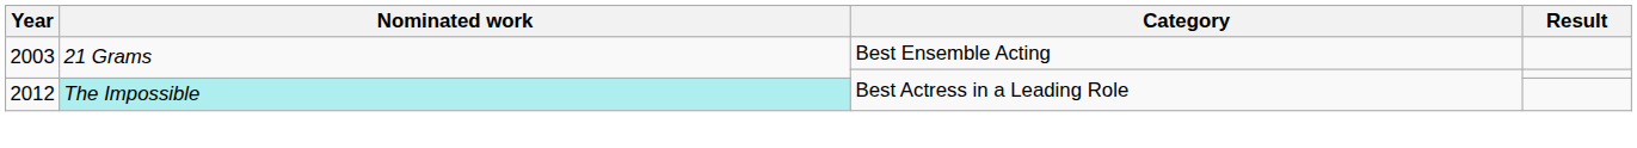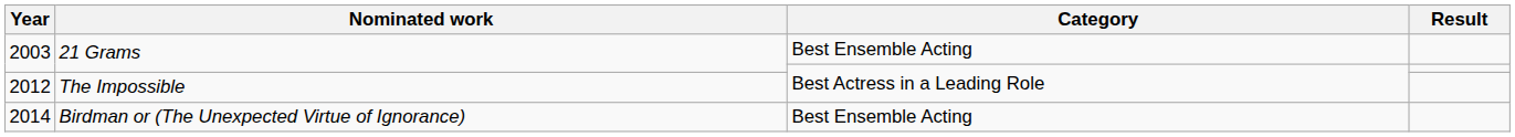2012 | Nominated work: paleturquoise background -> no background
+ row: 2014 | Birdman or (The Unexpected Virtue of Ignorance) | Best Ensemble Acting
